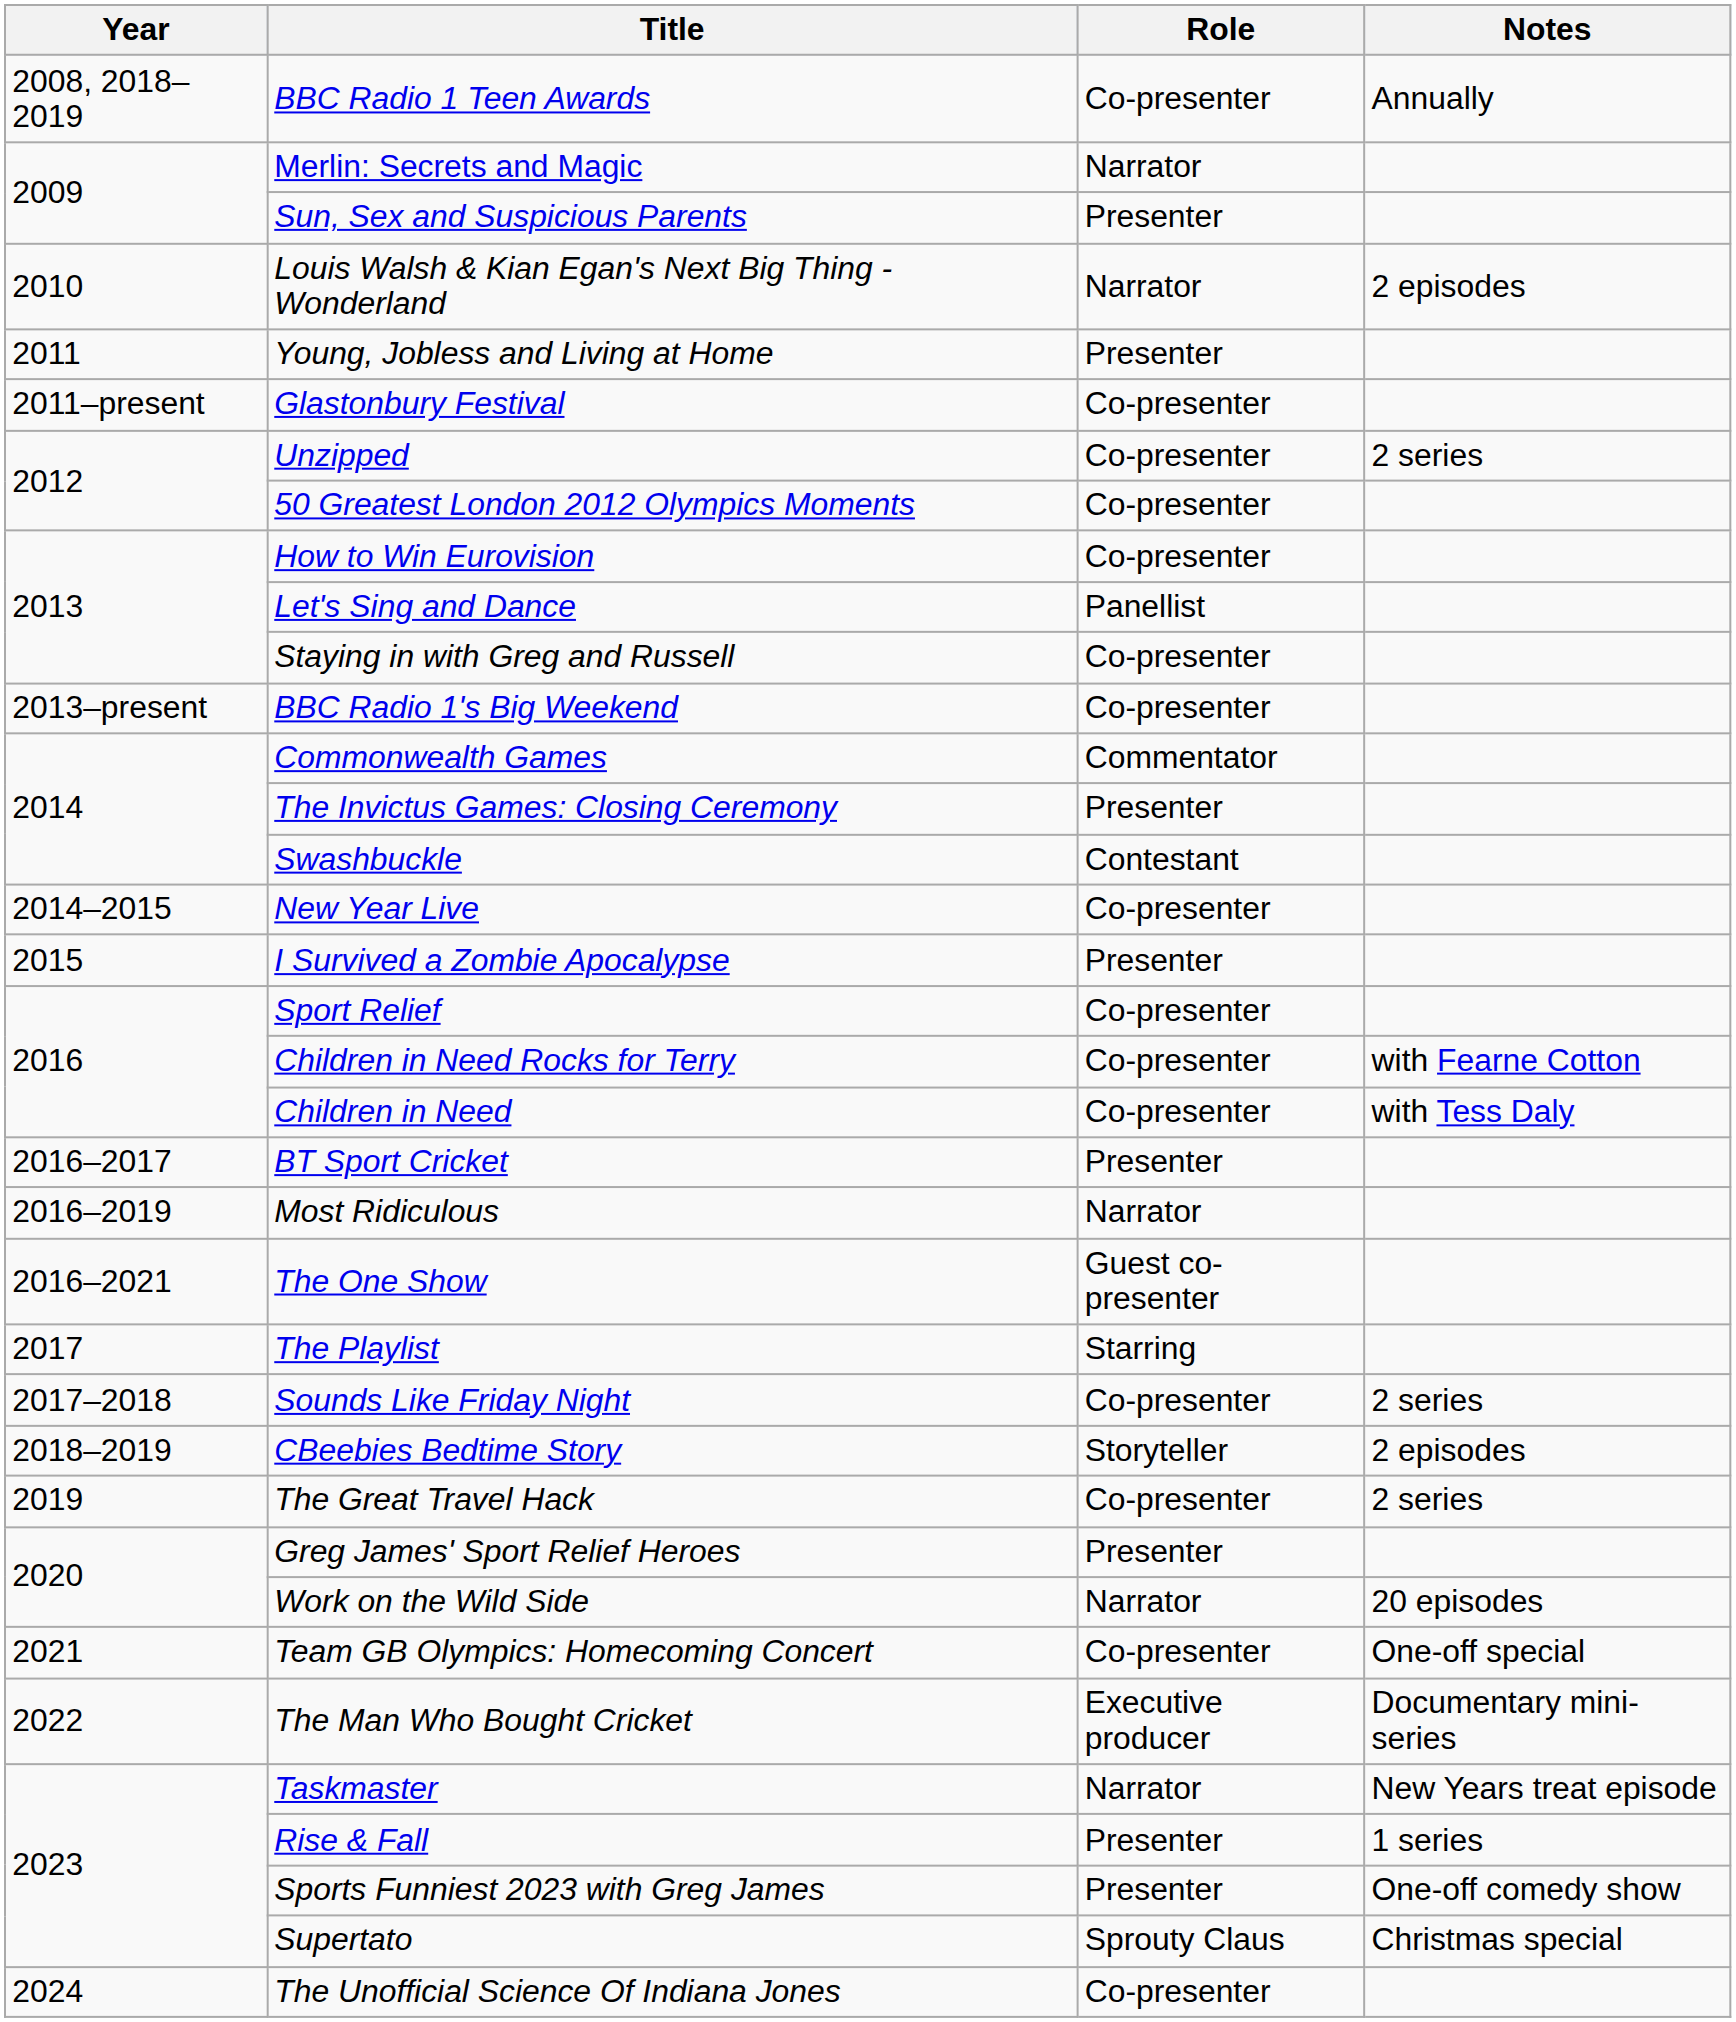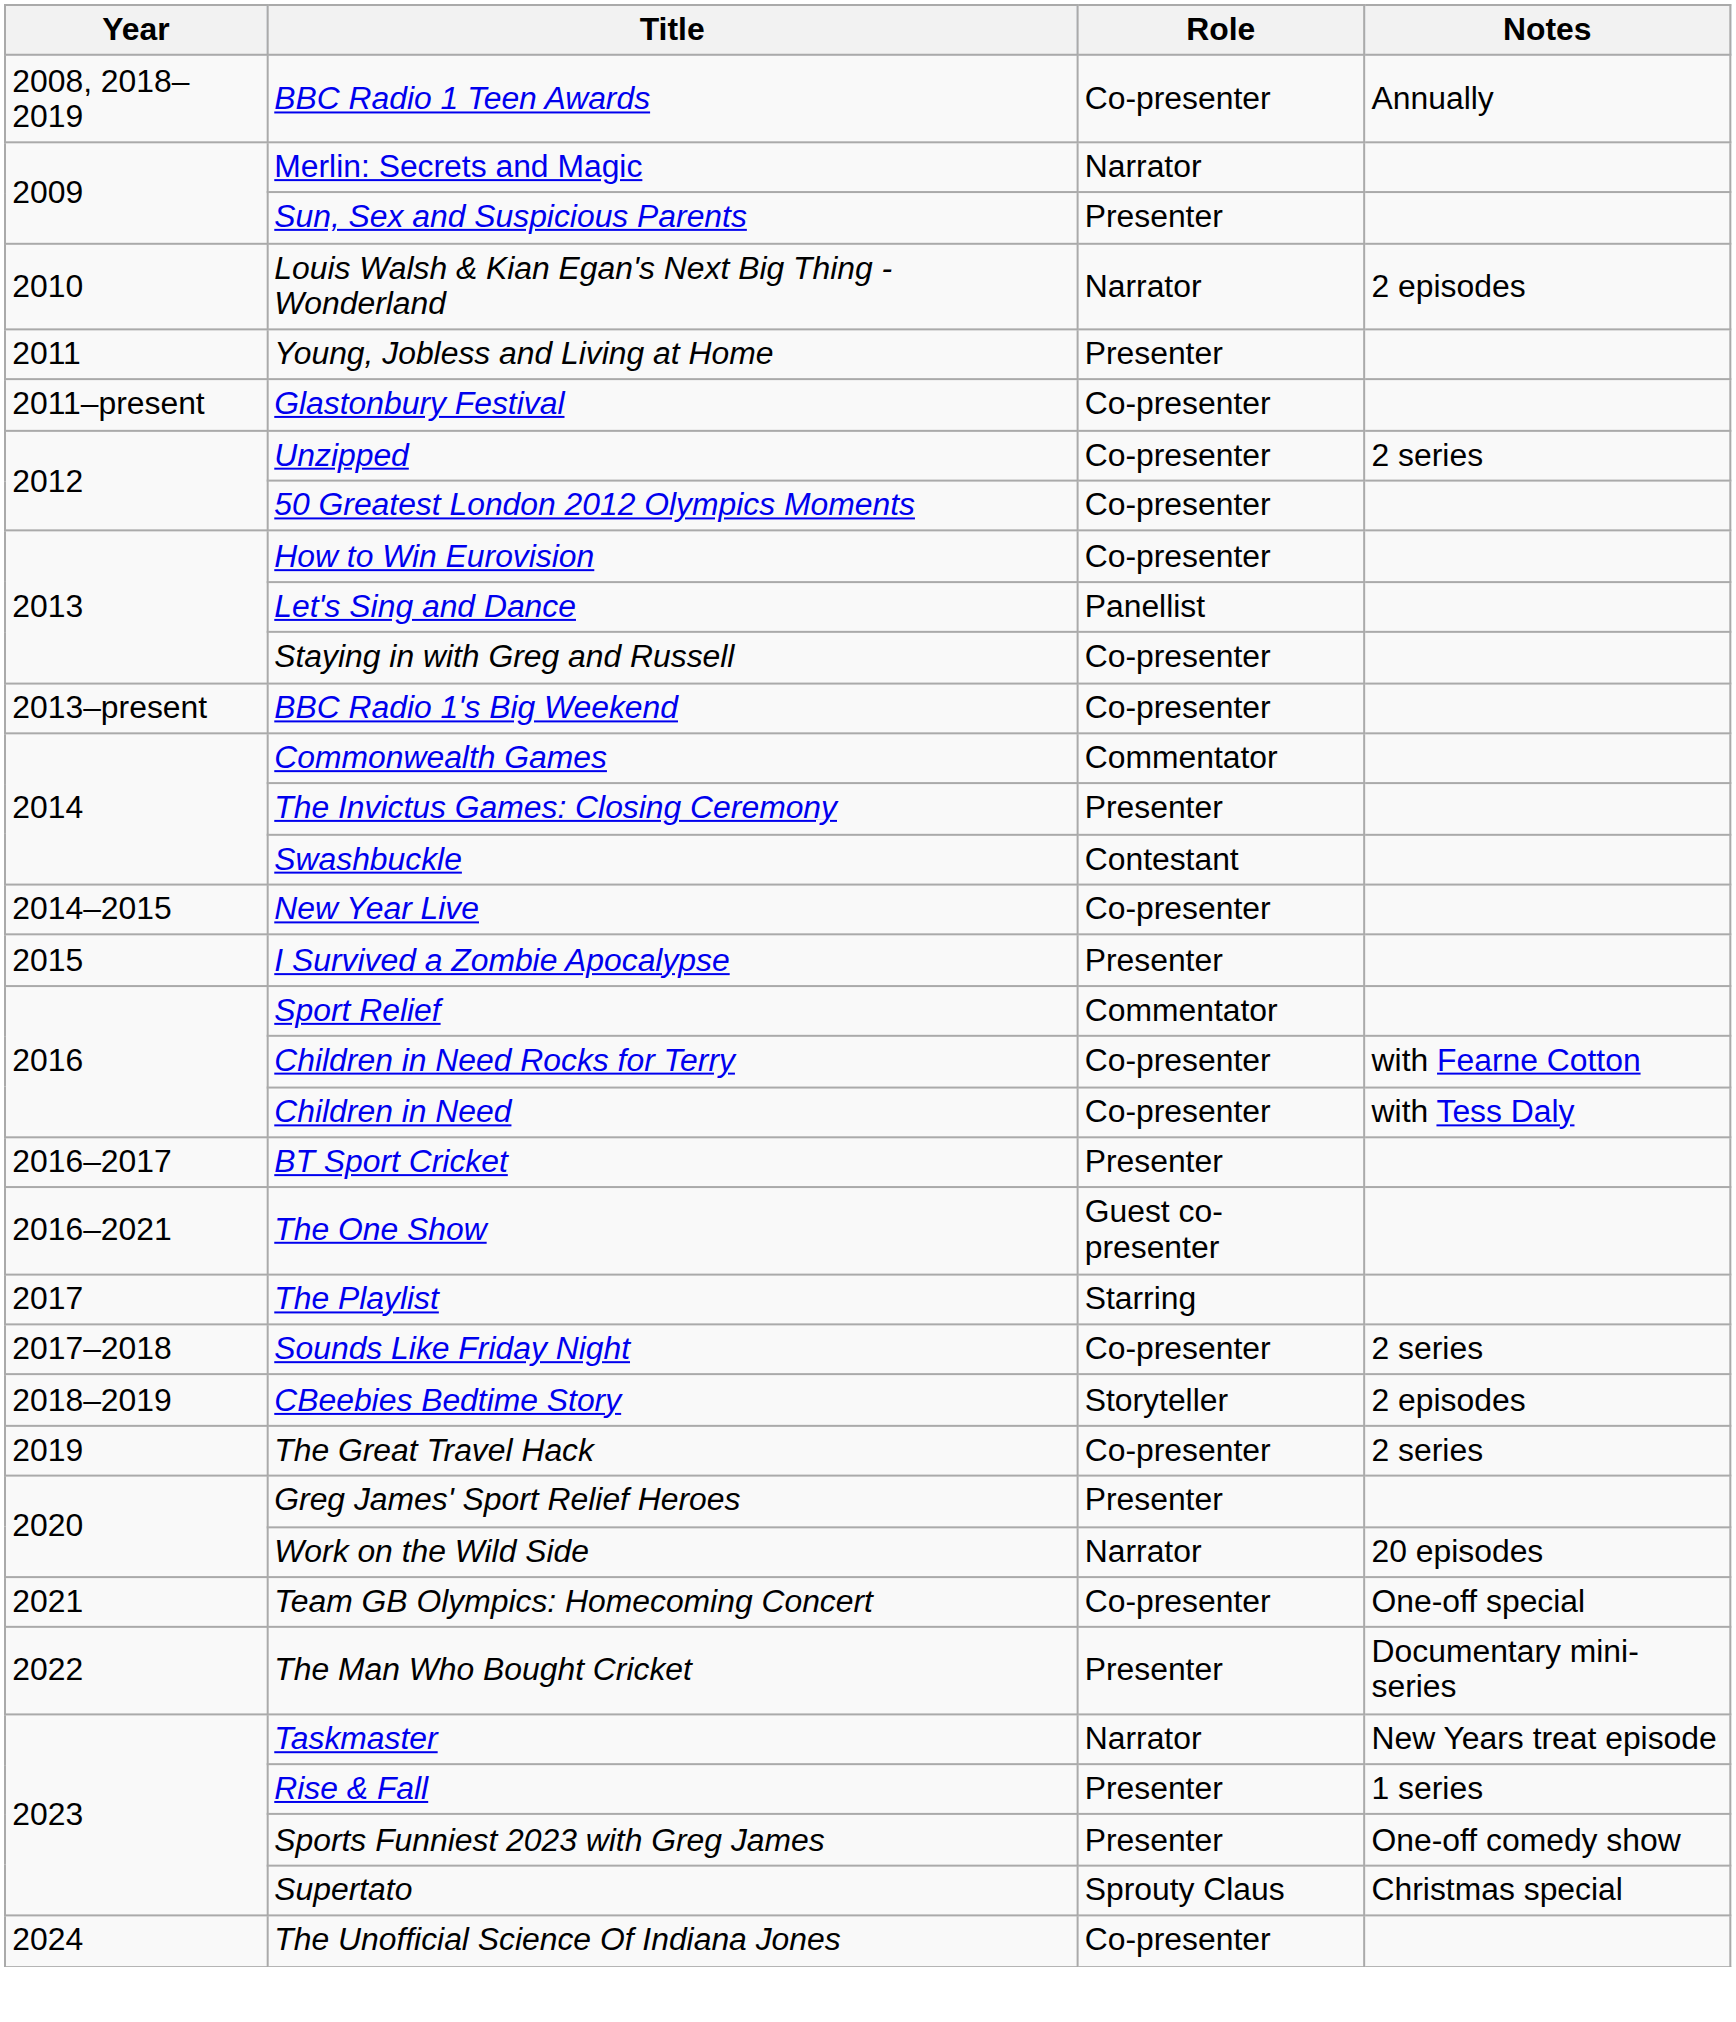Sport Relief | Role: Co-presenter -> Commentator
- row: 2016–2019 | Most Ridiculous | Narrator
The Man Who Bought Cricket | Role: Executive producer -> Presenter
